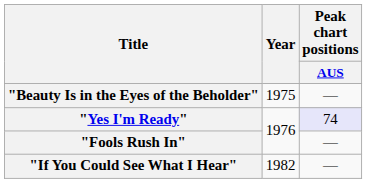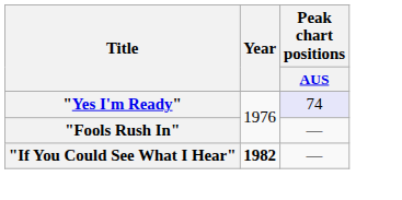- row: "Beauty Is in the Eyes of the Beholder" | 1975 | —
"If You Could See What I Hear" | Year: normal -> bold
